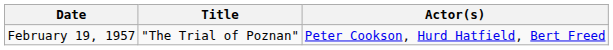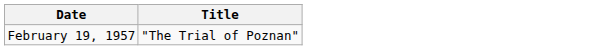- column: Actor(s) | Peter Cookson, Hurd Hatfield, Bert Freed
